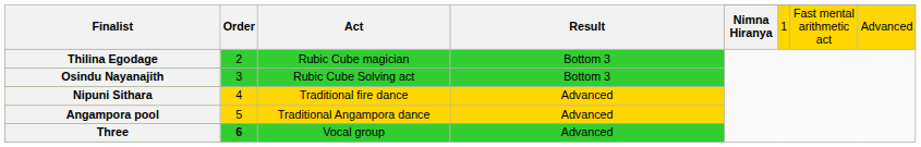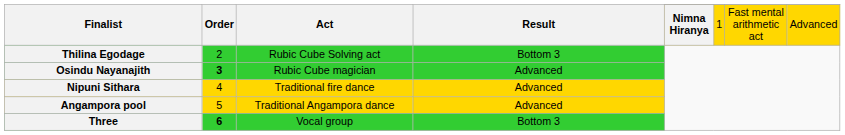Thilina Egodage | Act: Rubic Cube magician -> Rubic Cube Solving act
Osindu Nayanajith | Order: normal -> bold
Osindu Nayanajith | Act: Rubic Cube Solving act -> Rubic Cube magician
Osindu Nayanajith | Result: Bottom 3 -> Advanced
Three | Result: Advanced -> Bottom 3
